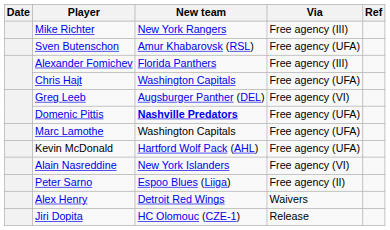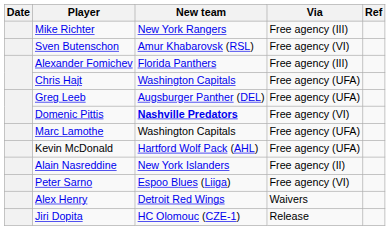Sven Butenschon | Via: Free agency (UFA) -> Free agency (VI)
Greg Leeb | Via: Free agency (VI) -> Free agency (UFA)
Domenic Pittis | Via: Free agency (UFA) -> Free agency (VI)
Alain Nasreddine | Via: Free agency (VI) -> Free agency (II)
Peter Sarno | Via: Free agency (II) -> Free agency (VI)
